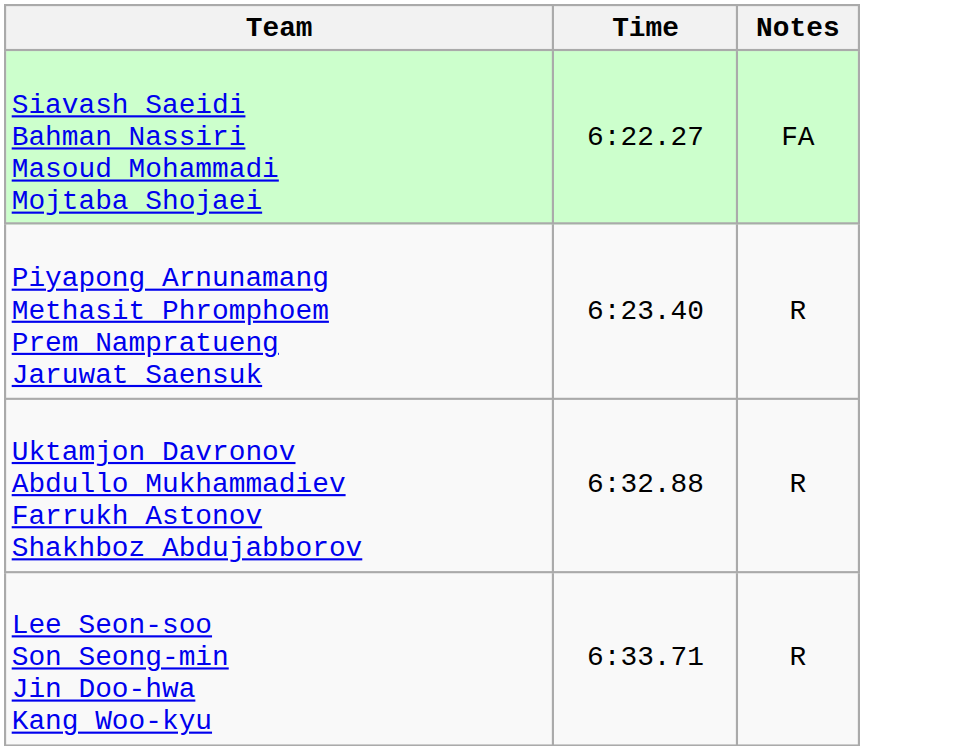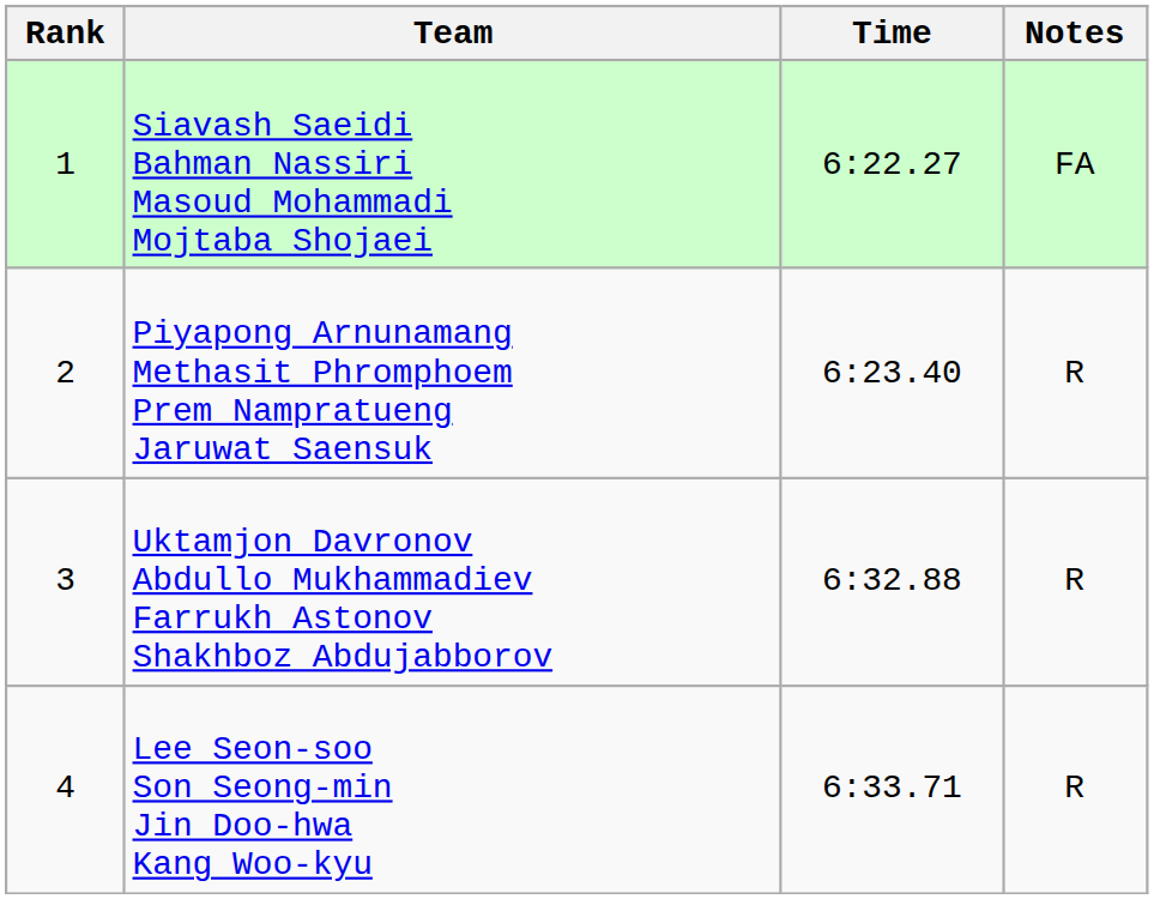+ column: Rank | 1 | 2 | 3 | 4
